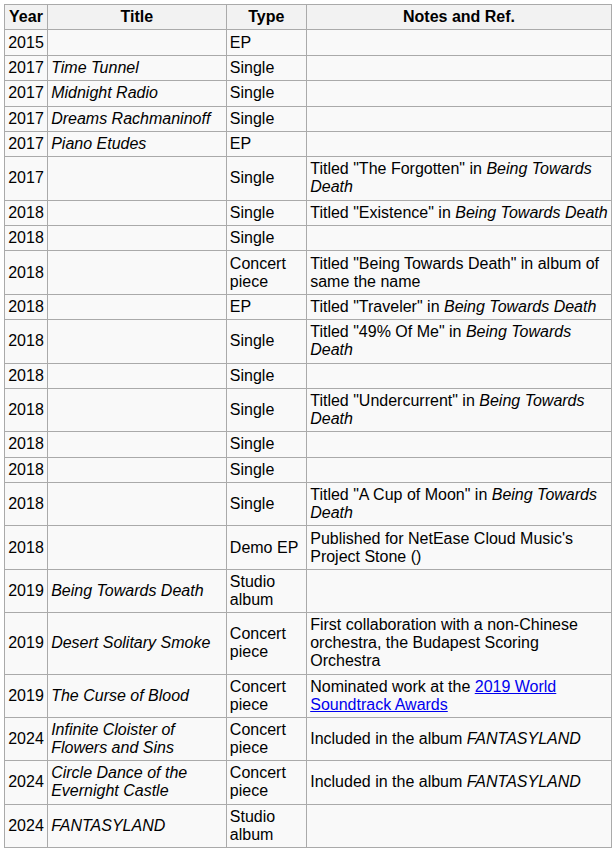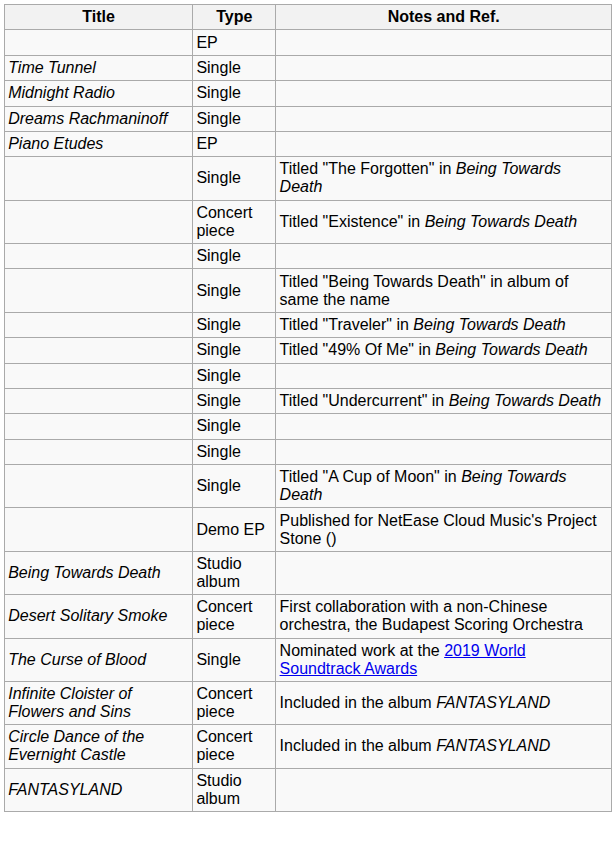- column: Year | 2015 | 2017 | 2017 | 2017 | 2017 | 2017 | 2018 | 2018 | 2018 | 2018 | 2018 | 2018 | 2018 | 2018 | 2018 | 2018 | 2018 | 2019 | 2019 | 2019 | 2024 | 2024 | 2024
Titled "Existence" in Being Towards Death | Type: Single -> Concert piece
Titled "Being Towards Death" in album of same the name | Type: Concert piece -> Single
Titled "Traveler" in Being Towards Death | Type: EP -> Single
Nominated work at the 2019 World Soundtrack Awards | Type: Concert piece -> Single
